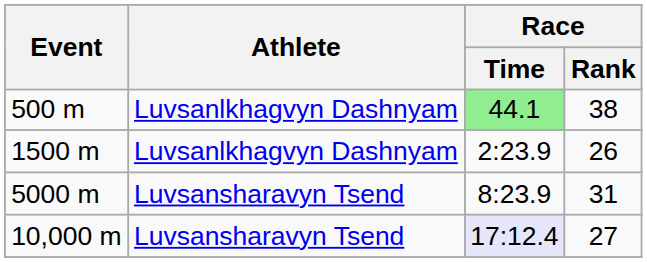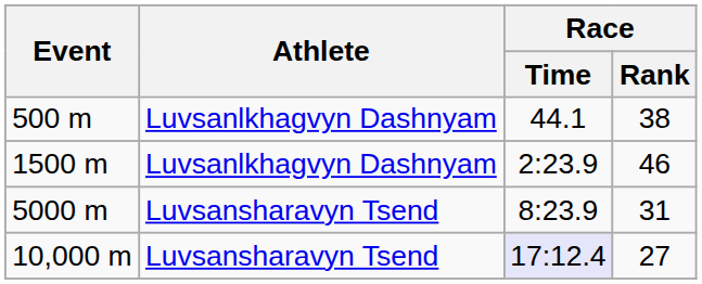500 m | Race / Time: lightgreen background -> no background
1500 m | Race / Rank: 26 -> 46
